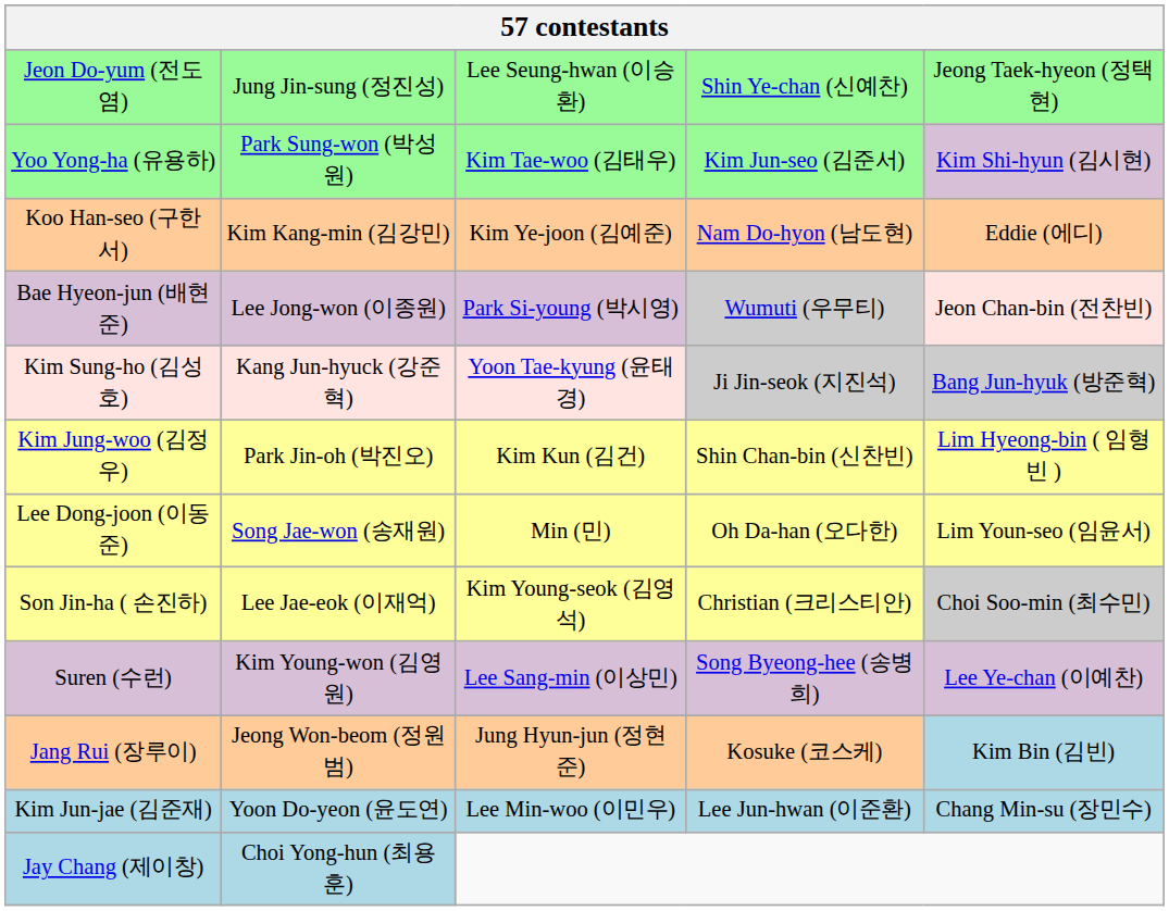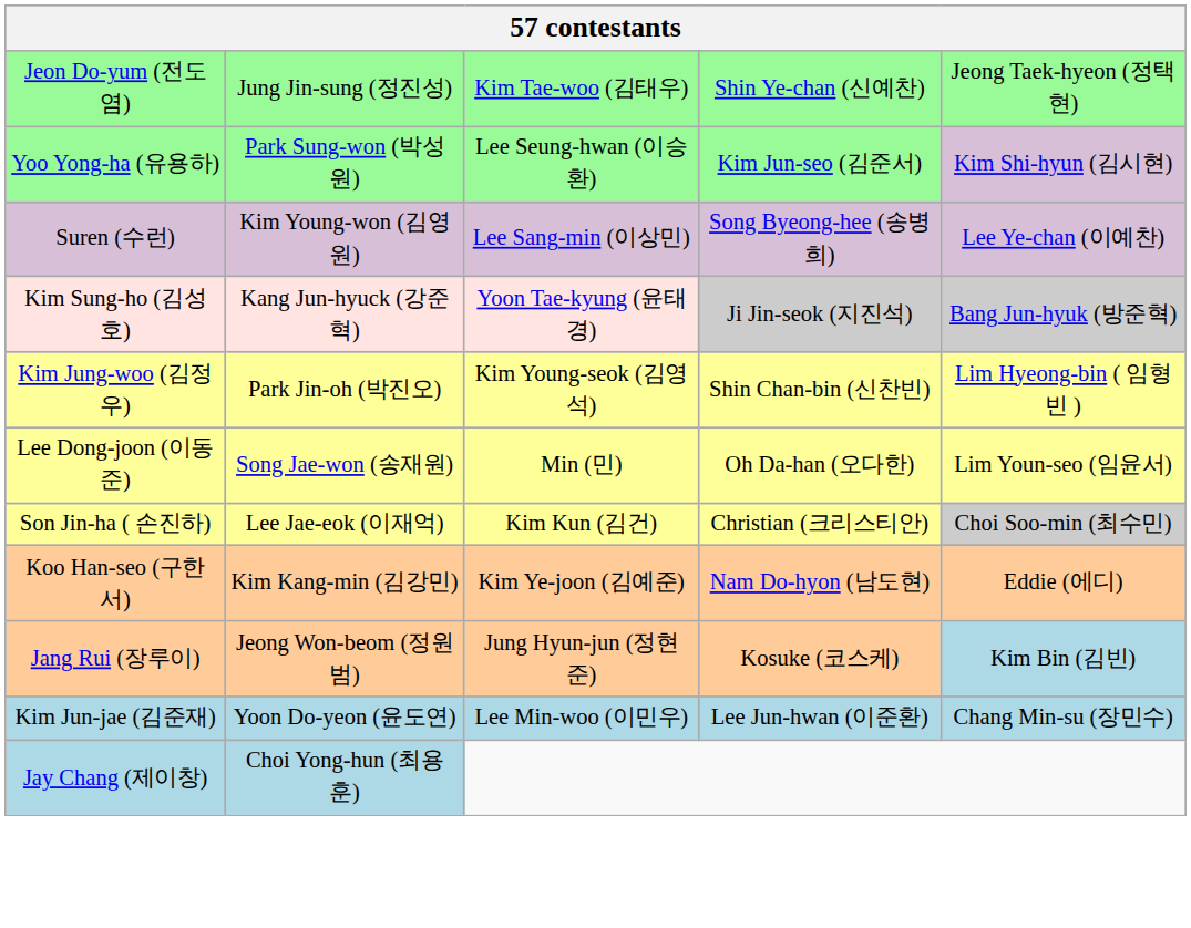Jeon Do-yum (전도염) | column 3: Lee Seung-hwan (이승환) -> Kim Tae-woo (김태우)
Yoo Yong-ha (유용하) | column 3: Kim Tae-woo (김태우) -> Lee Seung-hwan (이승환)
rows swapped: Suren (수런) <-> Koo Han-seo (구한서)
- row: Bae Hyeon-jun (배현준) | Lee Jong-won (이종원) | Park Si-young (박시영) | Wumuti (우무티) | Jeon Chan-bin (전찬빈)
Kim Jung-woo (김정우) | column 3: Kim Kun (김건) -> Kim Young-seok (김영석)
Son Jin-ha ( 손진하) | column 3: Kim Young-seok (김영석) -> Kim Kun (김건)
